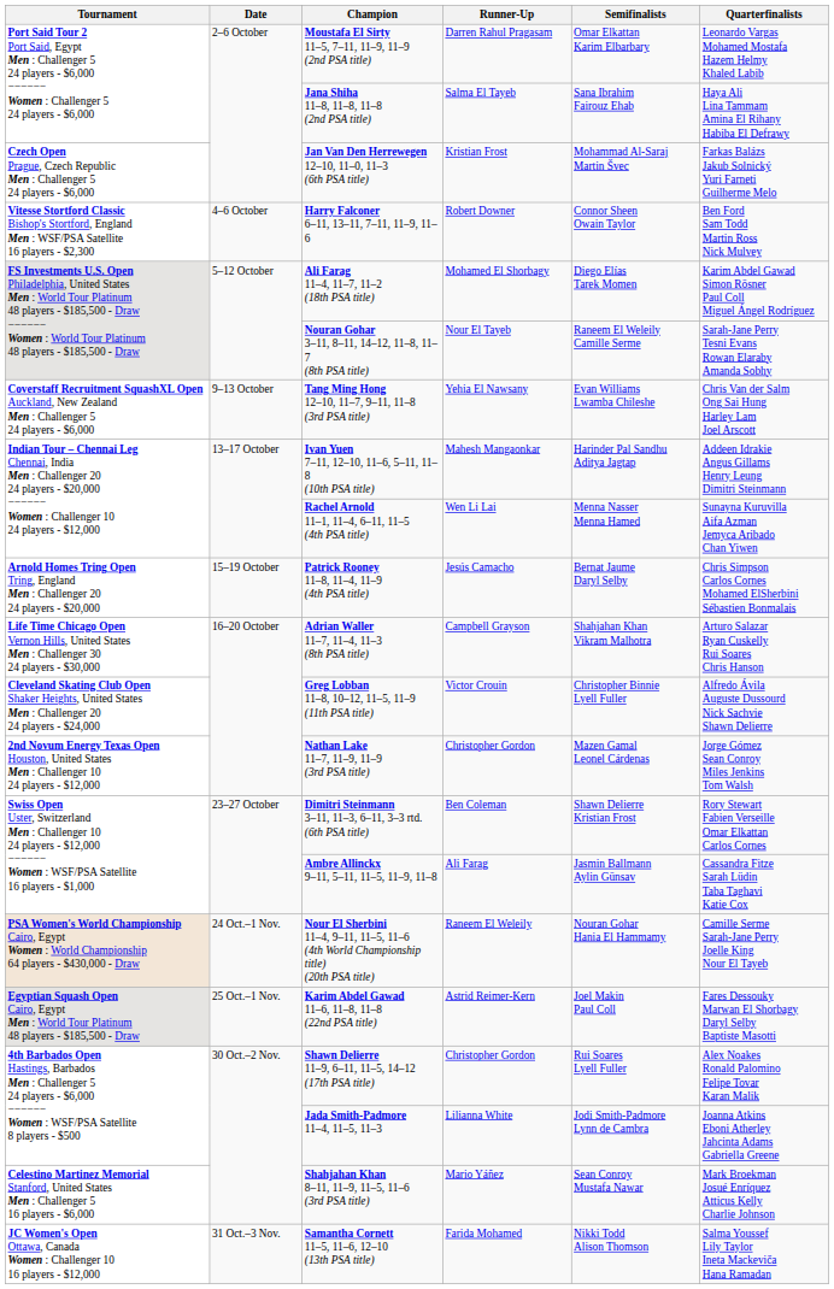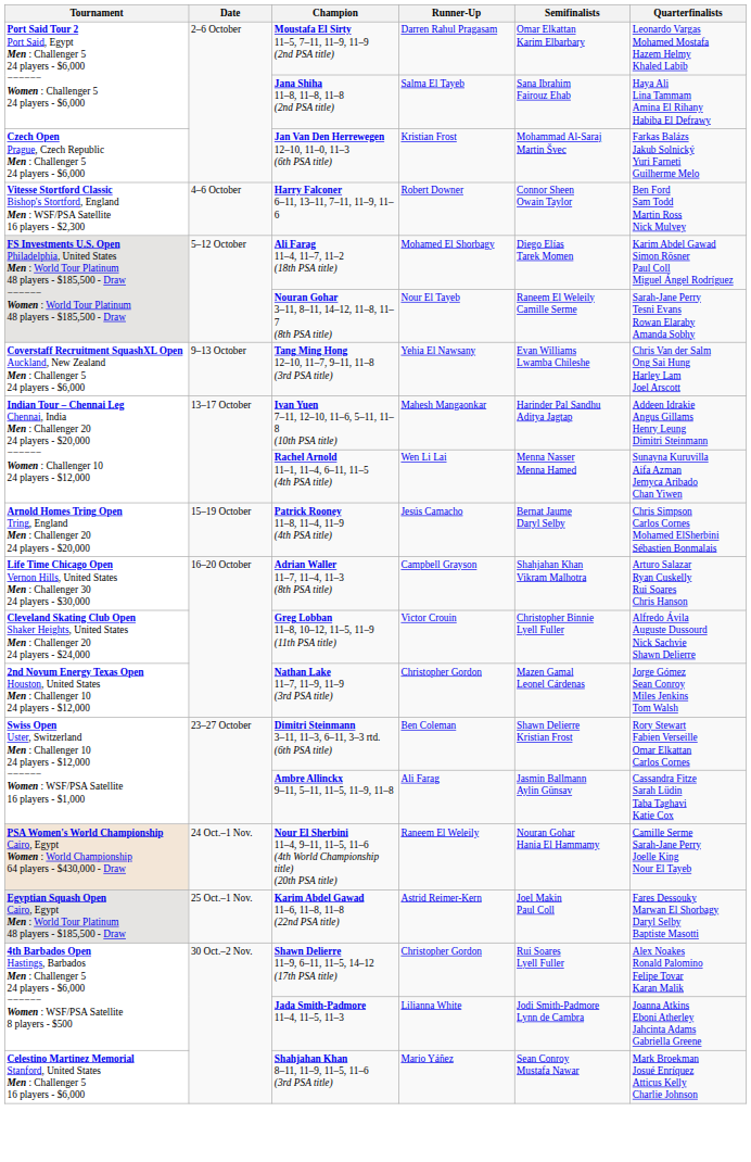- row: JC Women's Open Ottawa, Canada Women : Challenger 10 16 players - $12,000 | 31 Oct.–3 Nov. | Samantha Cornett 11–5, 11–6, 12–10 (13th PSA title) | Farida Mohamed | Nikki Todd Alison Thomson | Salma Youssef Lily Taylor Ineta Mackeviča Hana Ramadan
